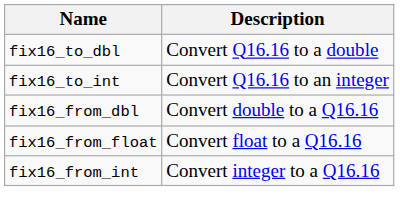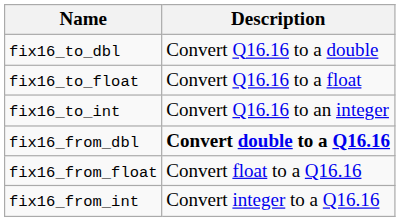+ row: fix16_to_float | Convert Q16.16 to a float
fix16_from_dbl | Description: normal -> bold
